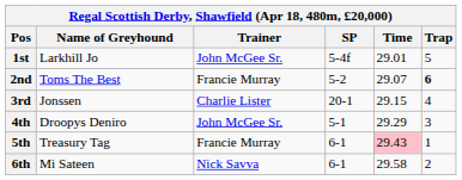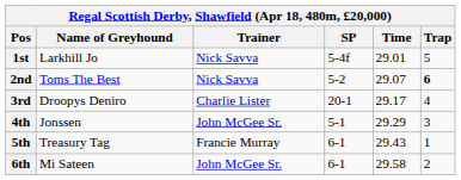1st | Trainer: John McGee Sr. -> Nick Savva
2nd | Trainer: Francie Murray -> Nick Savva
3rd | Name of Greyhound: Jonssen -> Droopys Deniro
3rd | Time: 29.15 -> 29.17
4th | Name of Greyhound: Droopys Deniro -> Jonssen
5th | Time: pink background -> no background
6th | Trainer: Nick Savva -> John McGee Sr.
